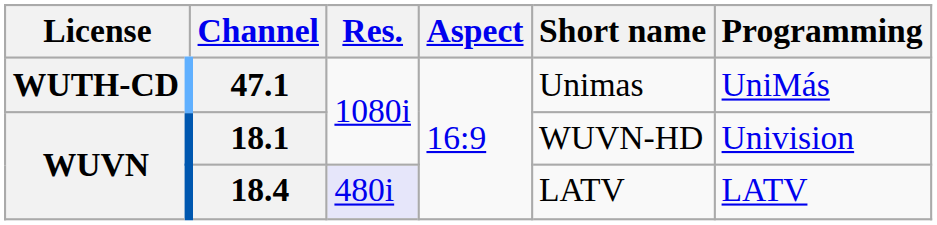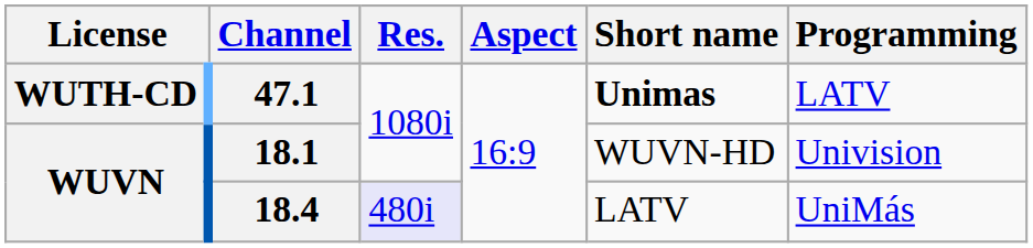47.1 | Short name: normal -> bold
47.1 | Programming: UniMás -> LATV
18.4 | Programming: LATV -> UniMás
